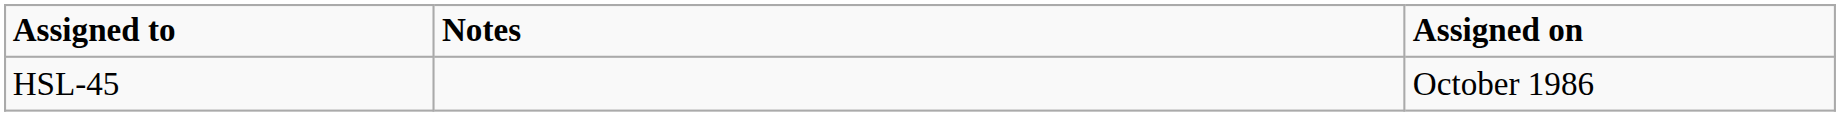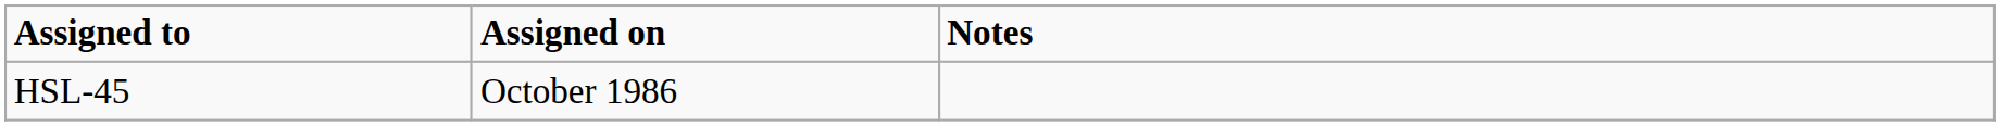columns swapped: Assigned on <-> Notes
